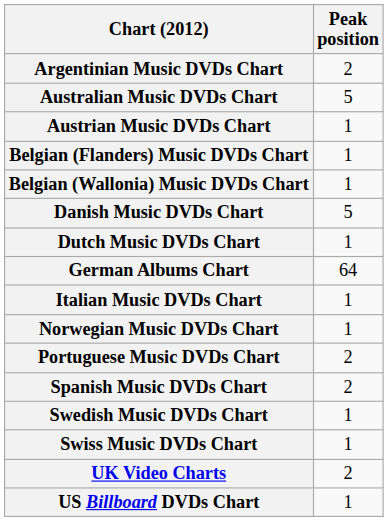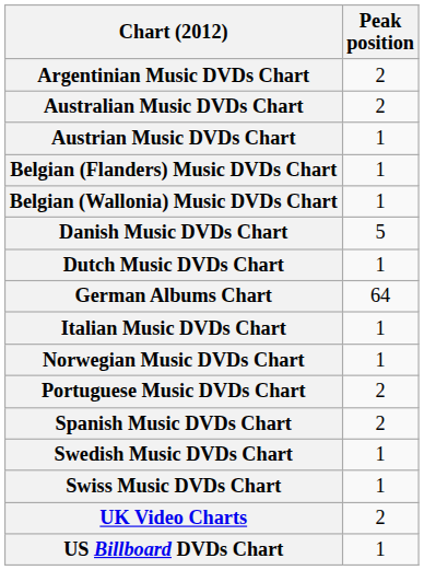Australian Music DVDs Chart | Peak position: 5 -> 2
